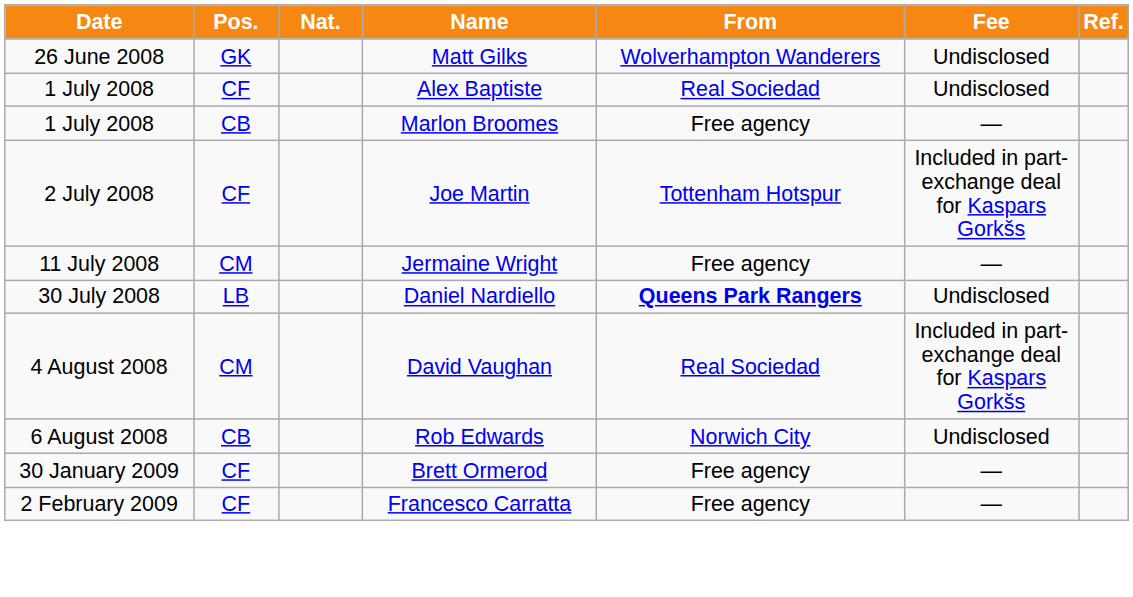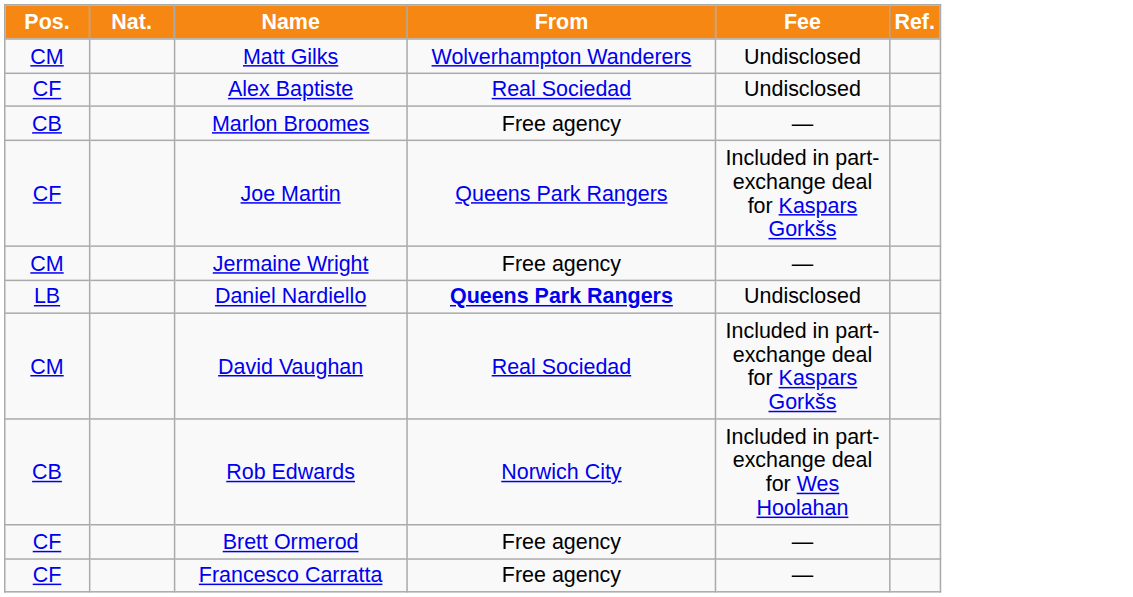- column: Date | 26 June 2008 | 1 July 2008 | 1 July 2008 | 2 July 2008 | 11 July 2008 | 30 July 2008 | 4 August 2008 | 6 August 2008 | 30 January 2009 | 2 February 2009
Matt Gilks | Pos.: GK -> CM
Joe Martin | From: Tottenham Hotspur -> Queens Park Rangers
Rob Edwards | Fee: Undisclosed -> Included in part-exchange deal for Wes Hoolahan
